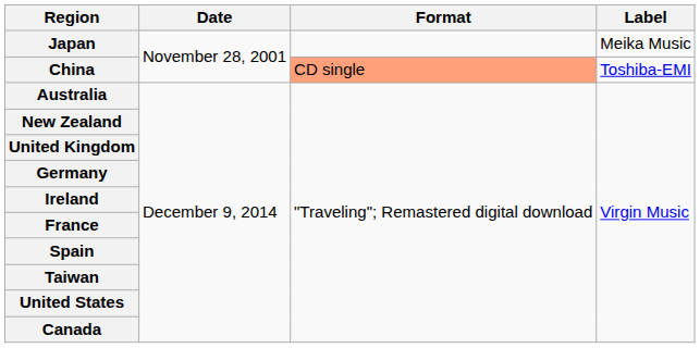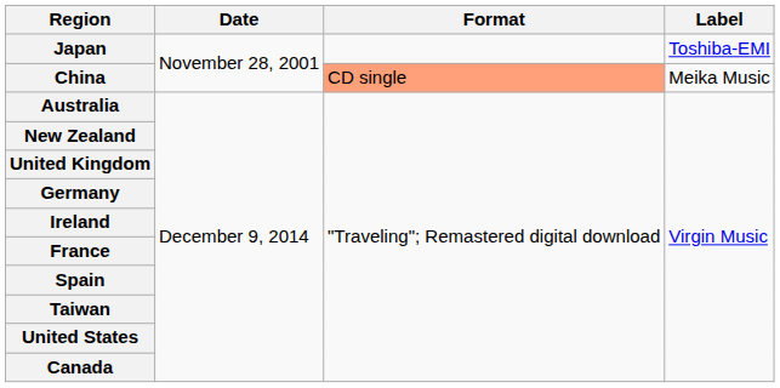Japan | Label: Meika Music -> Toshiba-EMI
China | Label: Toshiba-EMI -> Meika Music
